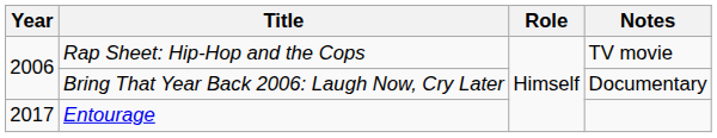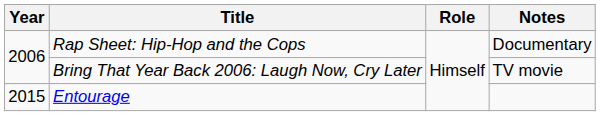Rap Sheet: Hip-Hop and the Cops | Notes: TV movie -> Documentary
Bring That Year Back 2006: Laugh Now, Cry Later | Notes: Documentary -> TV movie
Entourage | Year: 2017 -> 2015
